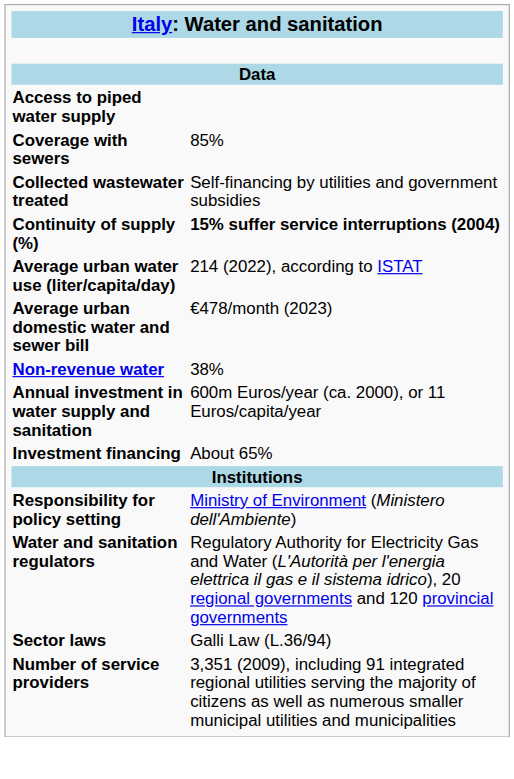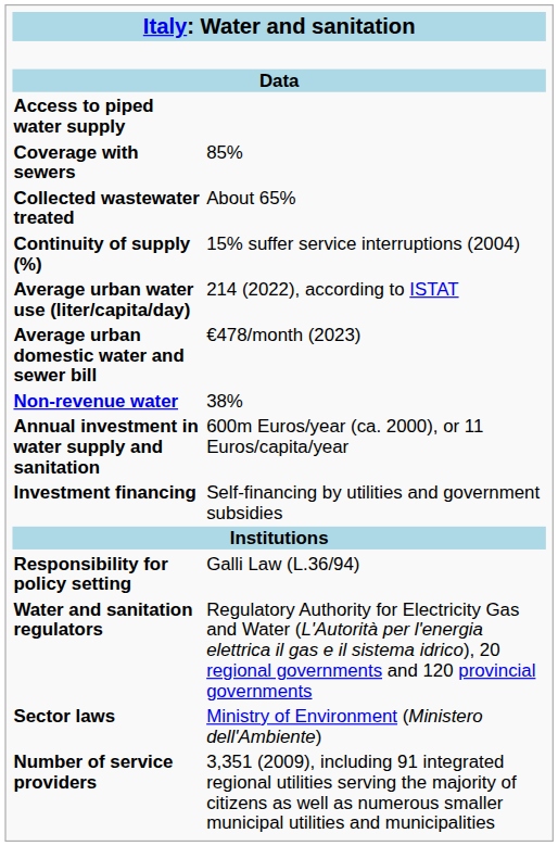Collected wastewater treated | column 2: Self-financing by utilities and government subsidies -> About 65%
Continuity of supply (%) | column 2: bold -> normal
Investment financing | column 2: About 65% -> Self-financing by utilities and government subsidies
Responsibility for policy setting | column 2: Ministry of Environment (Ministero dell'Ambiente) -> Galli Law (L.36/94)
Sector laws | column 2: Galli Law (L.36/94) -> Ministry of Environment (Ministero dell'Ambiente)
